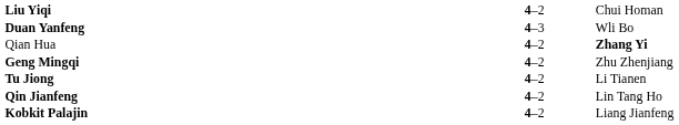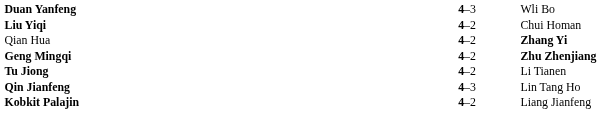rows swapped: Duan Yanfeng <-> Liu Yiqi
Geng Mingqi | column 3: normal -> bold
Qin Jianfeng | column 2: 4–2 -> 4–3
